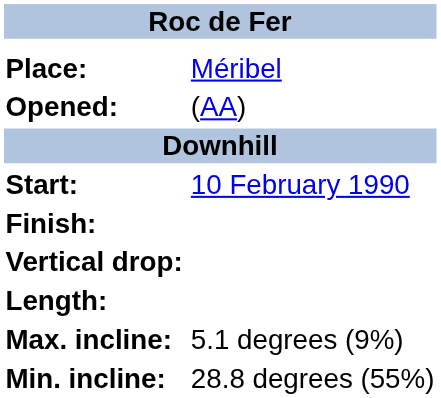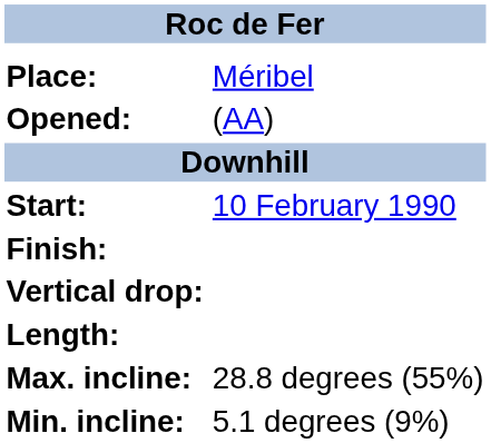Max. incline: | column 2: 5.1 degrees (9%) -> 28.8 degrees (55%)
Min. incline: | column 2: 28.8 degrees (55%) -> 5.1 degrees (9%)
